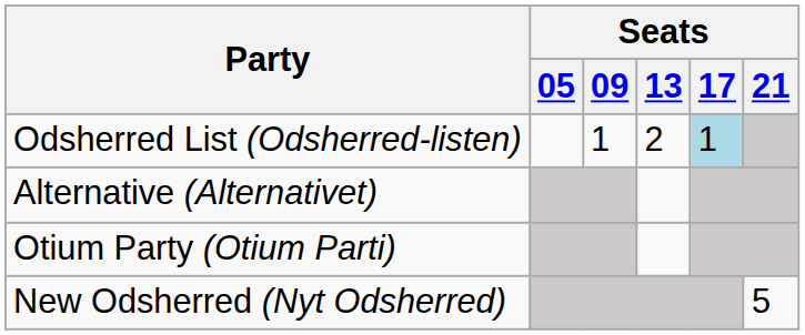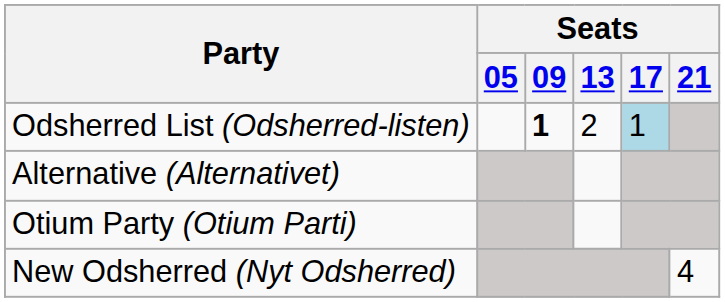Odsherred List (Odsherred-listen) | Seats / 09: normal -> bold
New Odsherred (Nyt Odsherred) | Seats / 21: 5 -> 4
